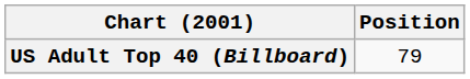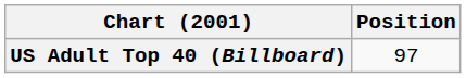US Adult Top 40 (Billboard) | Position: 79 -> 97
